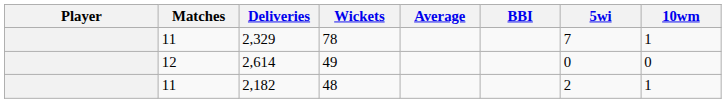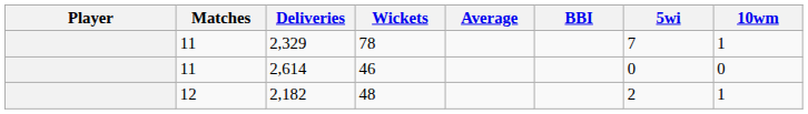2,614 | Matches: 12 -> 11
2,614 | Wickets: 49 -> 46
2,182 | Matches: 11 -> 12
